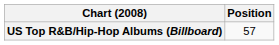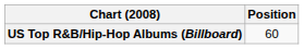US Top R&B/Hip-Hop Albums (Billboard) | Position: 57 -> 60
